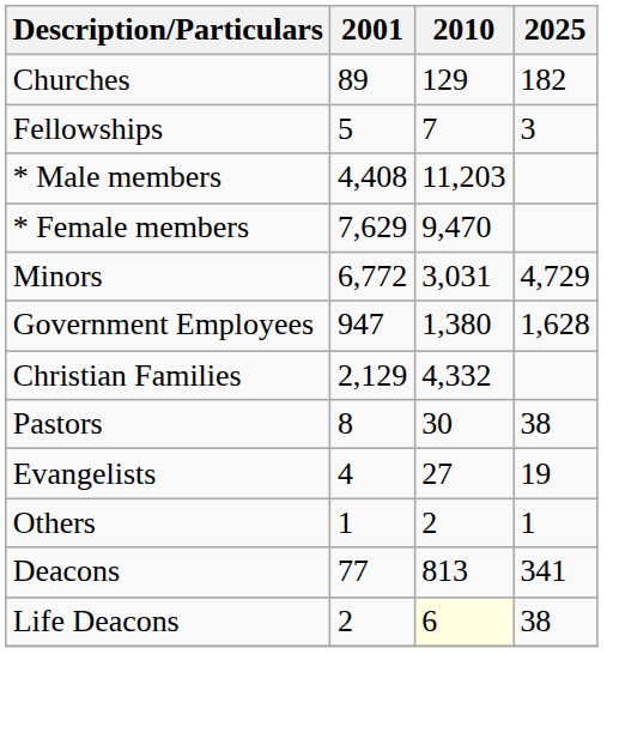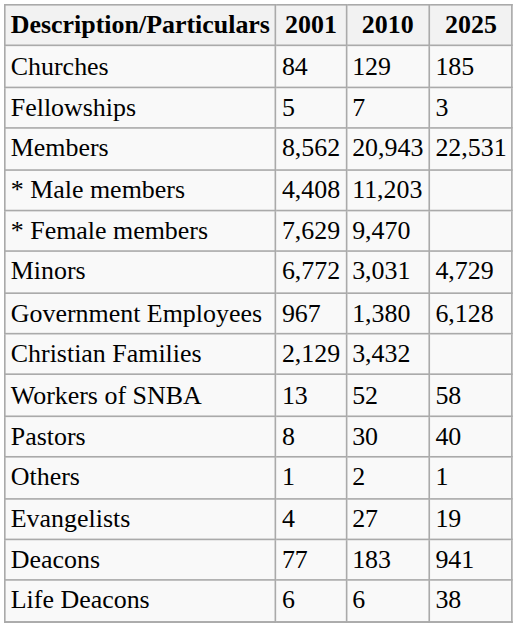Churches | 2001: 89 -> 84
Churches | 2025: 182 -> 185
+ row: Members | 8,562 | 20,943 | 22,531
Government Employees | 2001: 947 -> 967
Government Employees | 2025: 1,628 -> 6,128
Christian Families | 2010: 4,332 -> 3,432
+ row: Workers of SNBA | 13 | 52 | 58
Pastors | 2025: 38 -> 40
rows swapped: Evangelists <-> Others
Deacons | 2010: 813 -> 183
Deacons | 2025: 341 -> 941
Life Deacons | 2001: 2 -> 6
Life Deacons | 2010: lightyellow background -> no background
